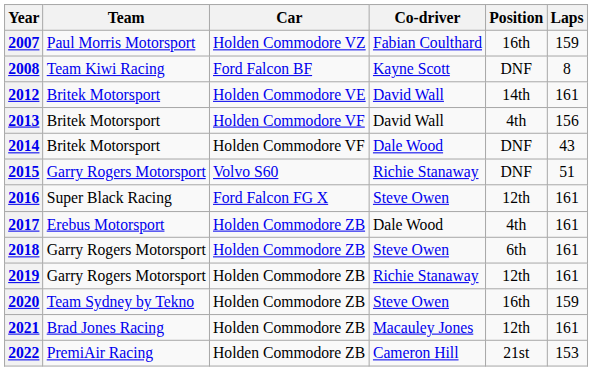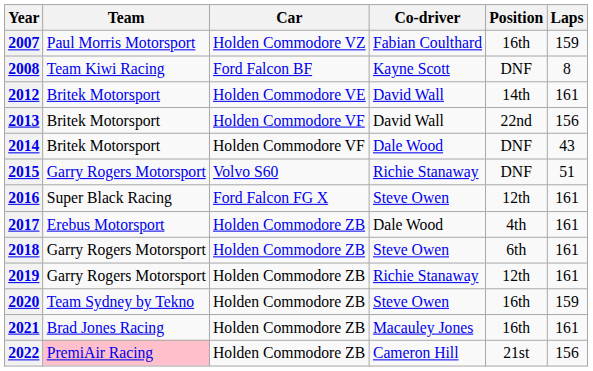2013 | Position: 4th -> 22nd
2021 | Position: 12th -> 16th
2022 | Team: no background -> pink background
2022 | Laps: 153 -> 156
